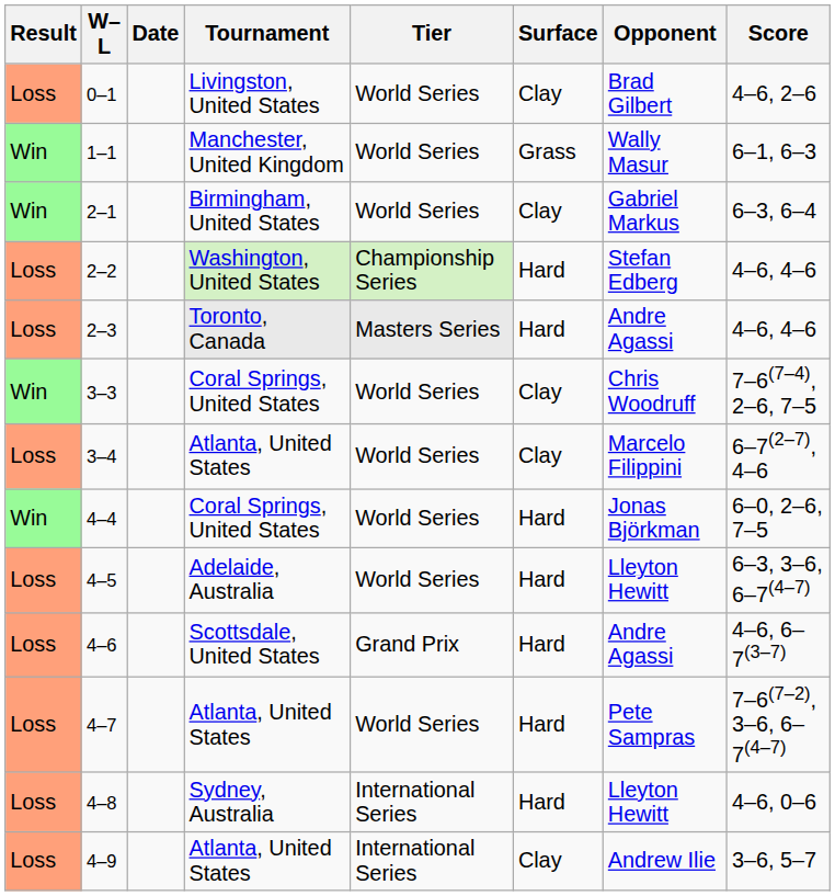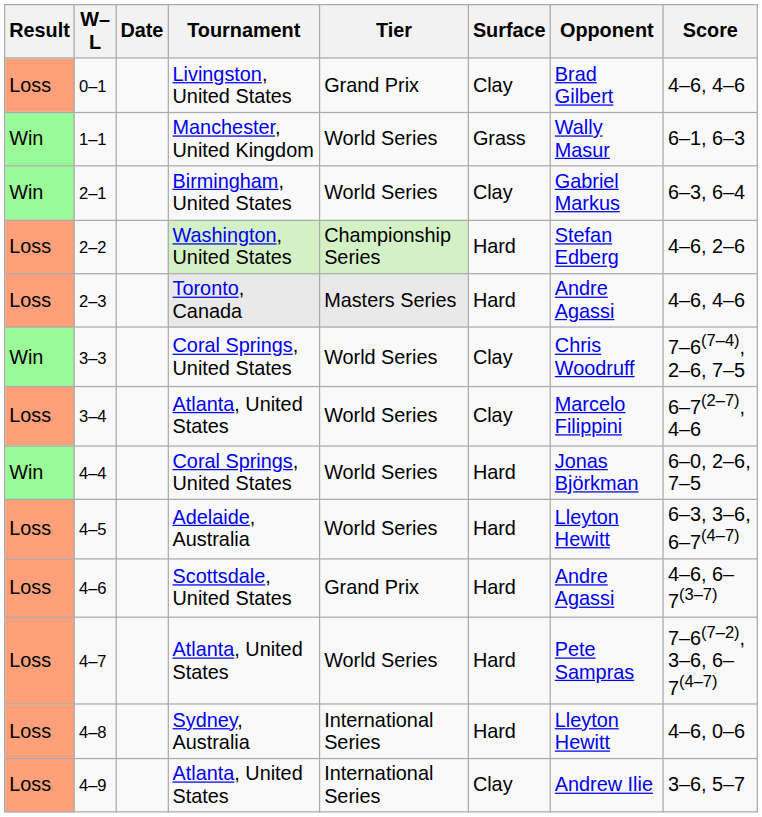0–1 | Tier: World Series -> Grand Prix
0–1 | Score: 4–6, 2–6 -> 4–6, 4–6
2–2 | Score: 4–6, 4–6 -> 4–6, 2–6
